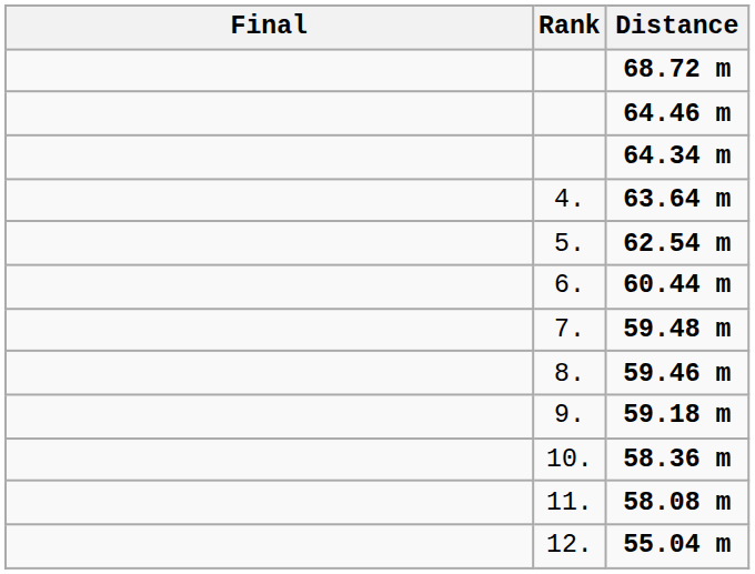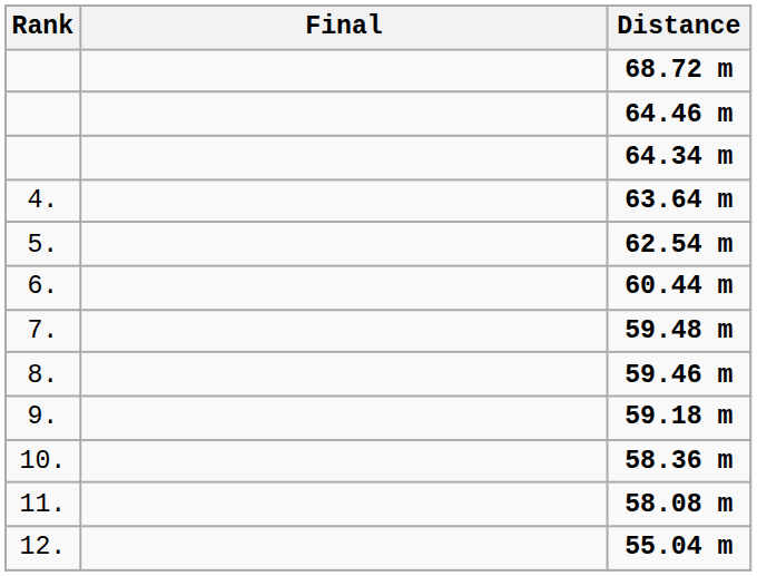columns swapped: Rank <-> Final
